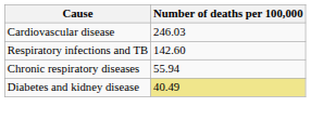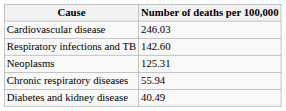+ row: Neoplasms | 125.31
Diabetes and kidney disease | Number of deaths per 100,000: khaki background -> no background
